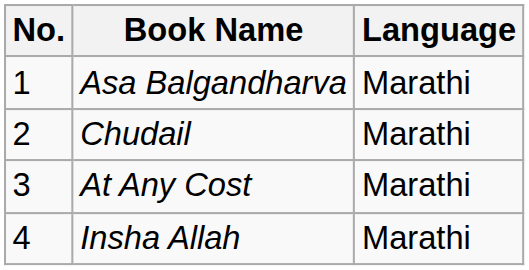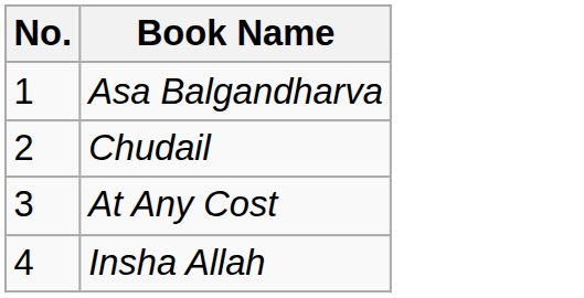- column: Language | Marathi | Marathi | Marathi | Marathi
